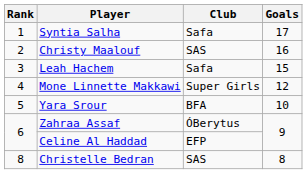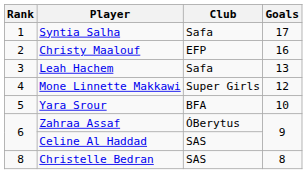Christy Maalouf | Club: SAS -> EFP
Leah Hachem | Goals: 15 -> 13
Celine Al Haddad | Club: EFP -> SAS
